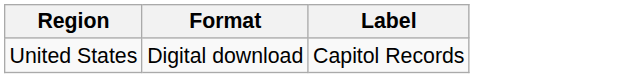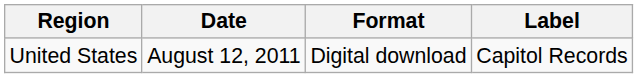+ column: Date | August 12, 2011
